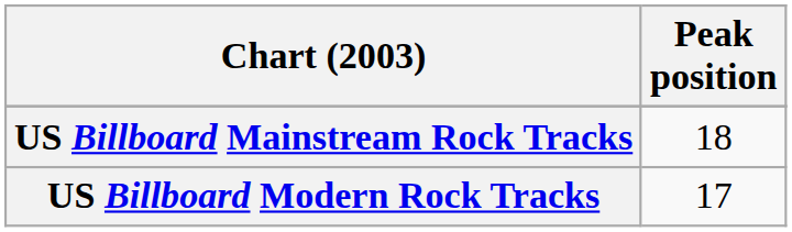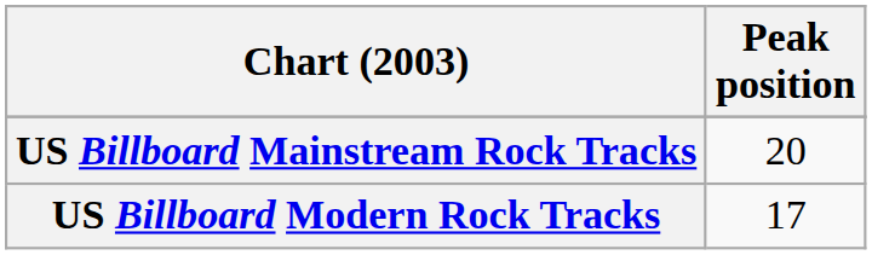US Billboard Mainstream Rock Tracks | Peak position: 18 -> 20
